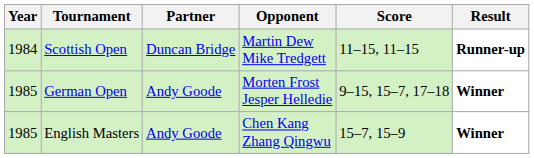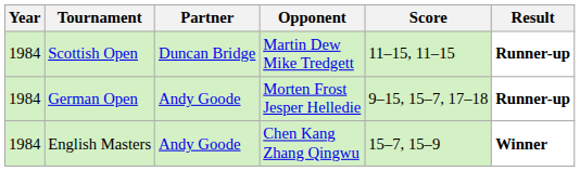German Open | Year: 1985 -> 1984
German Open | Result: Winner -> Runner-up
English Masters | Year: 1985 -> 1984
